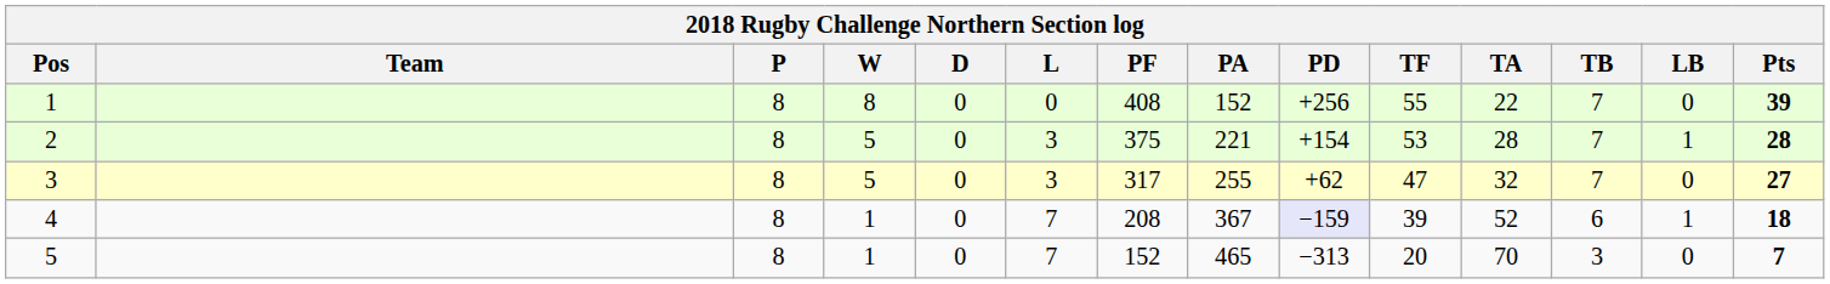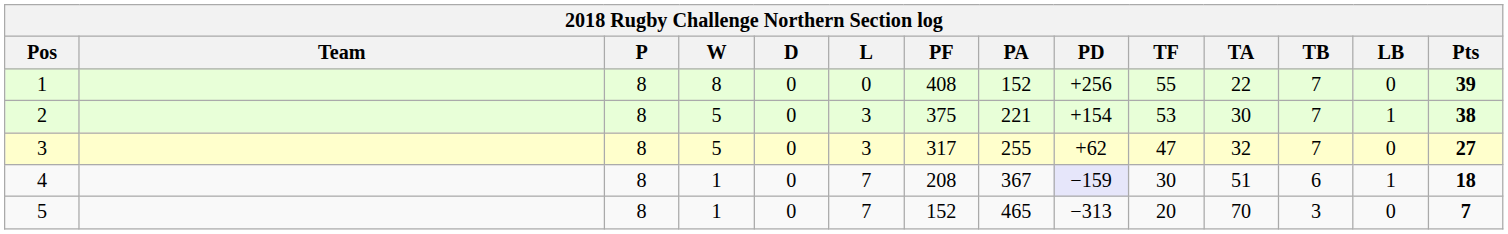2 | TA: 28 -> 30
2 | Pts: 28 -> 38
4 | TF: 39 -> 30
4 | TA: 52 -> 51
